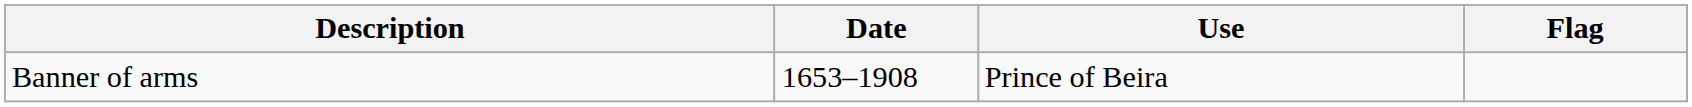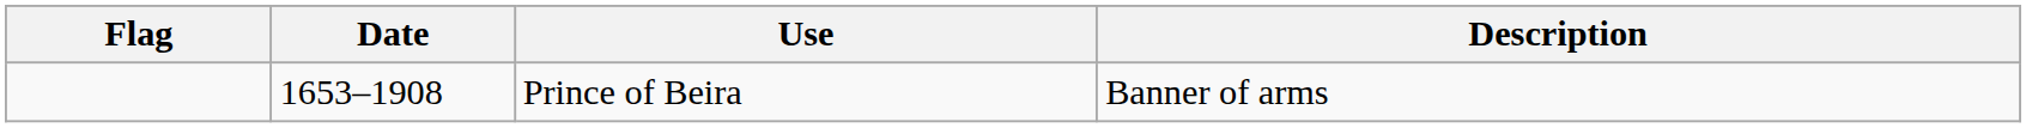columns swapped: Flag <-> Description
